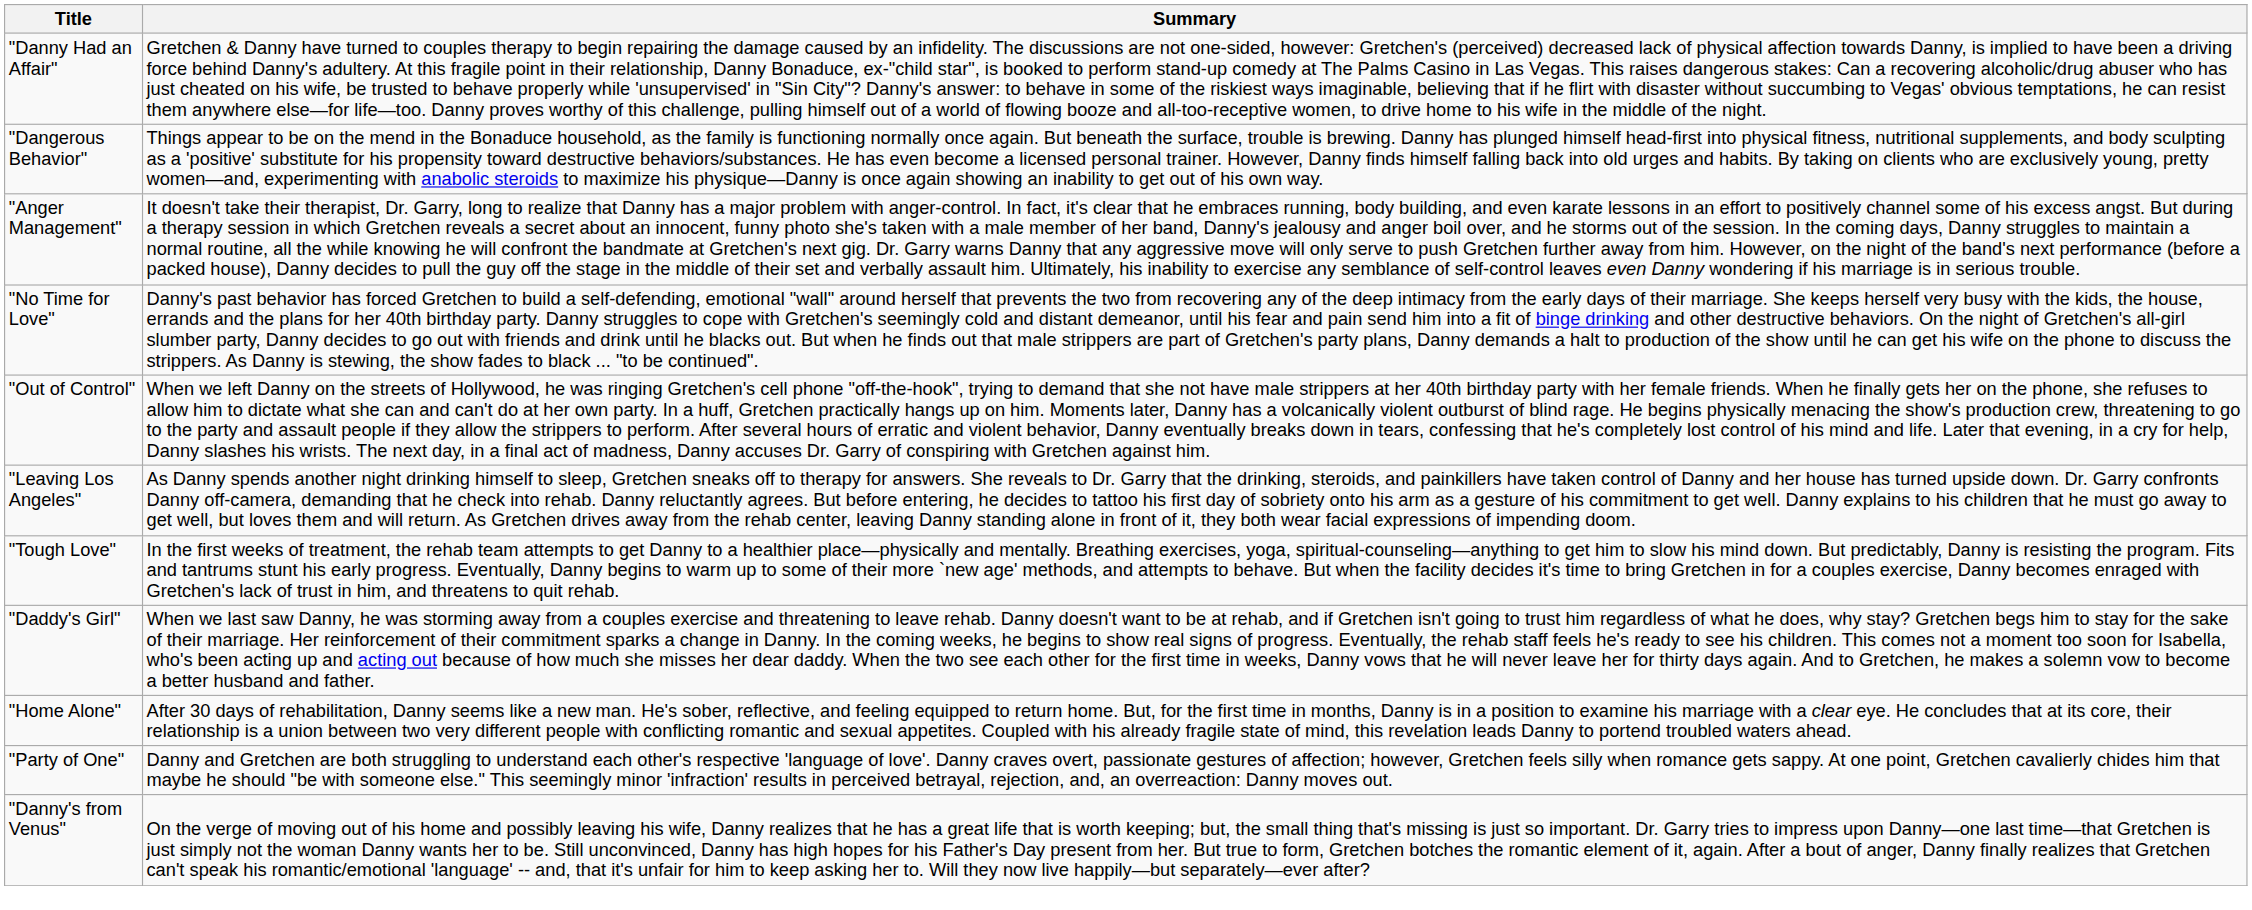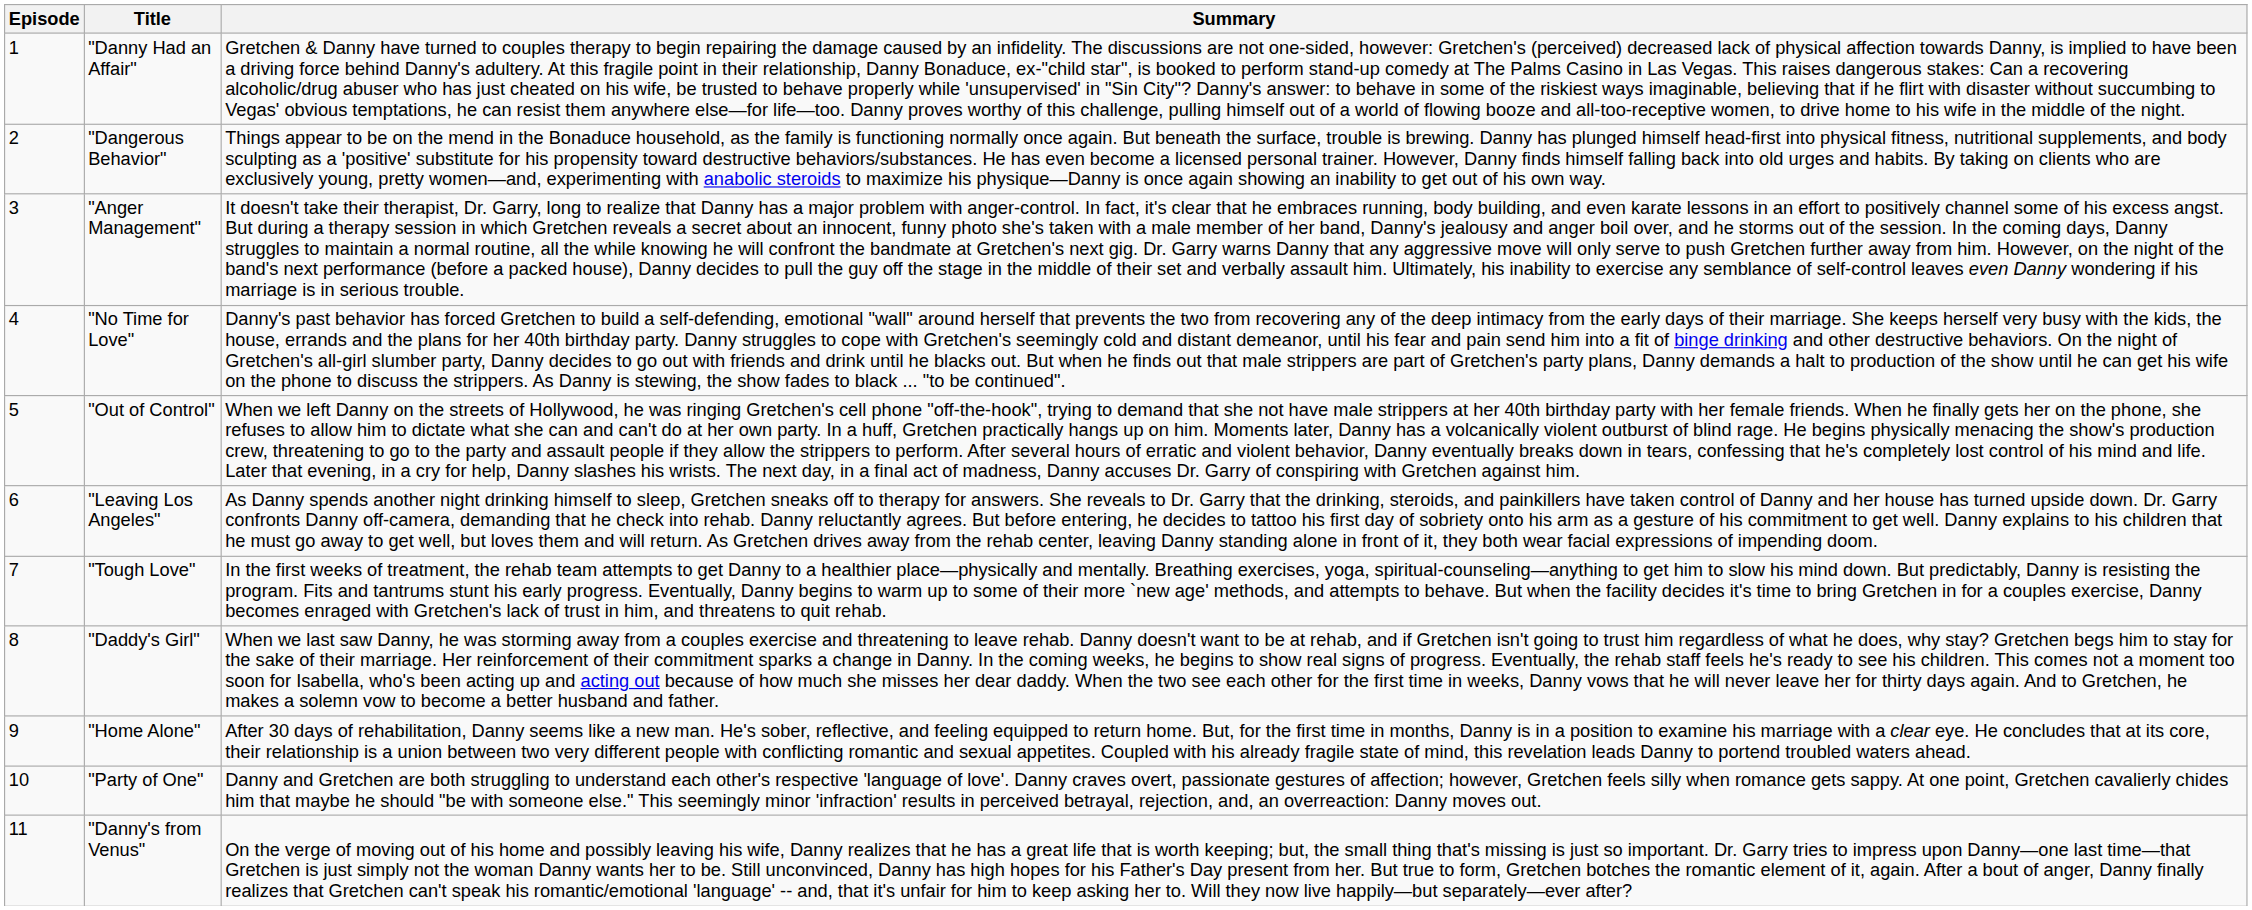+ column: Episode | 1 | 2 | 3 | 4 | 5 | 6 | 7 | 8 | 9 | 10 | 11
